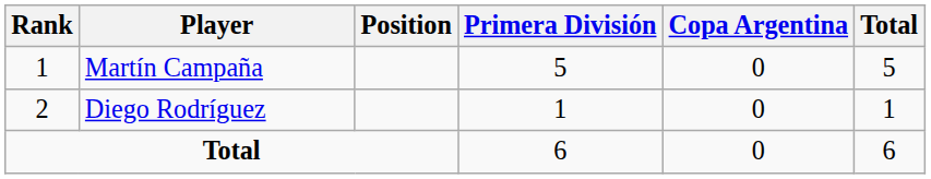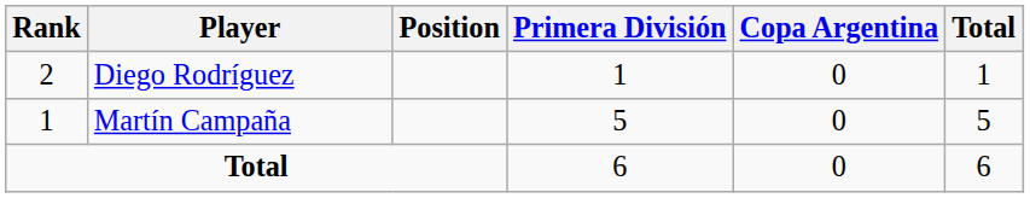rows swapped: Martín Campaña <-> Diego Rodríguez
